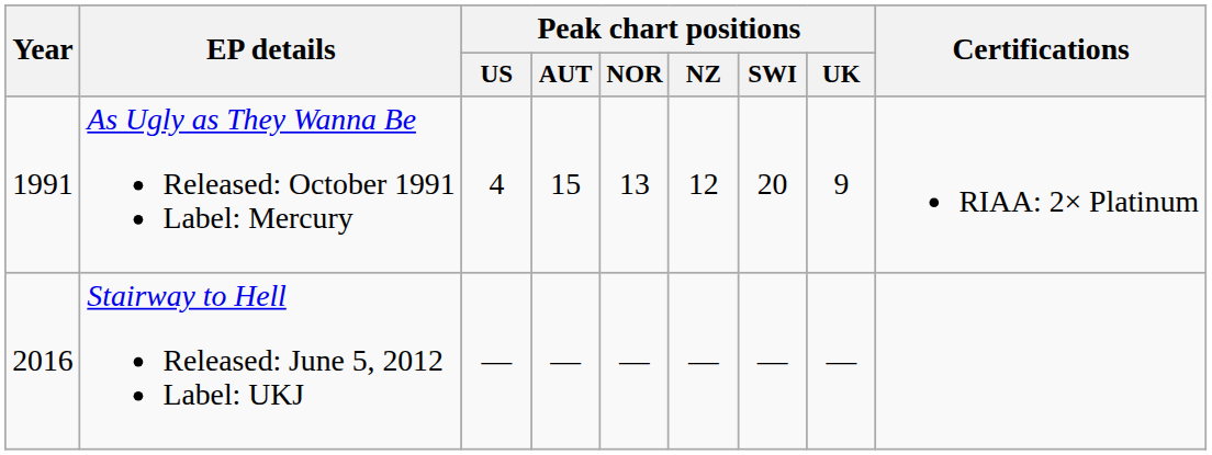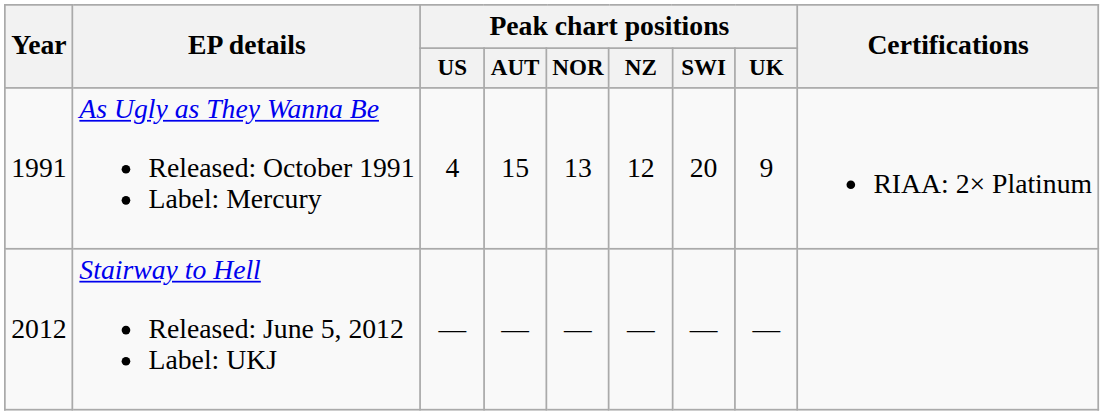Stairway to Hell Released: June 5, 2012 Label: UKJ | Year: 2016 -> 2012
